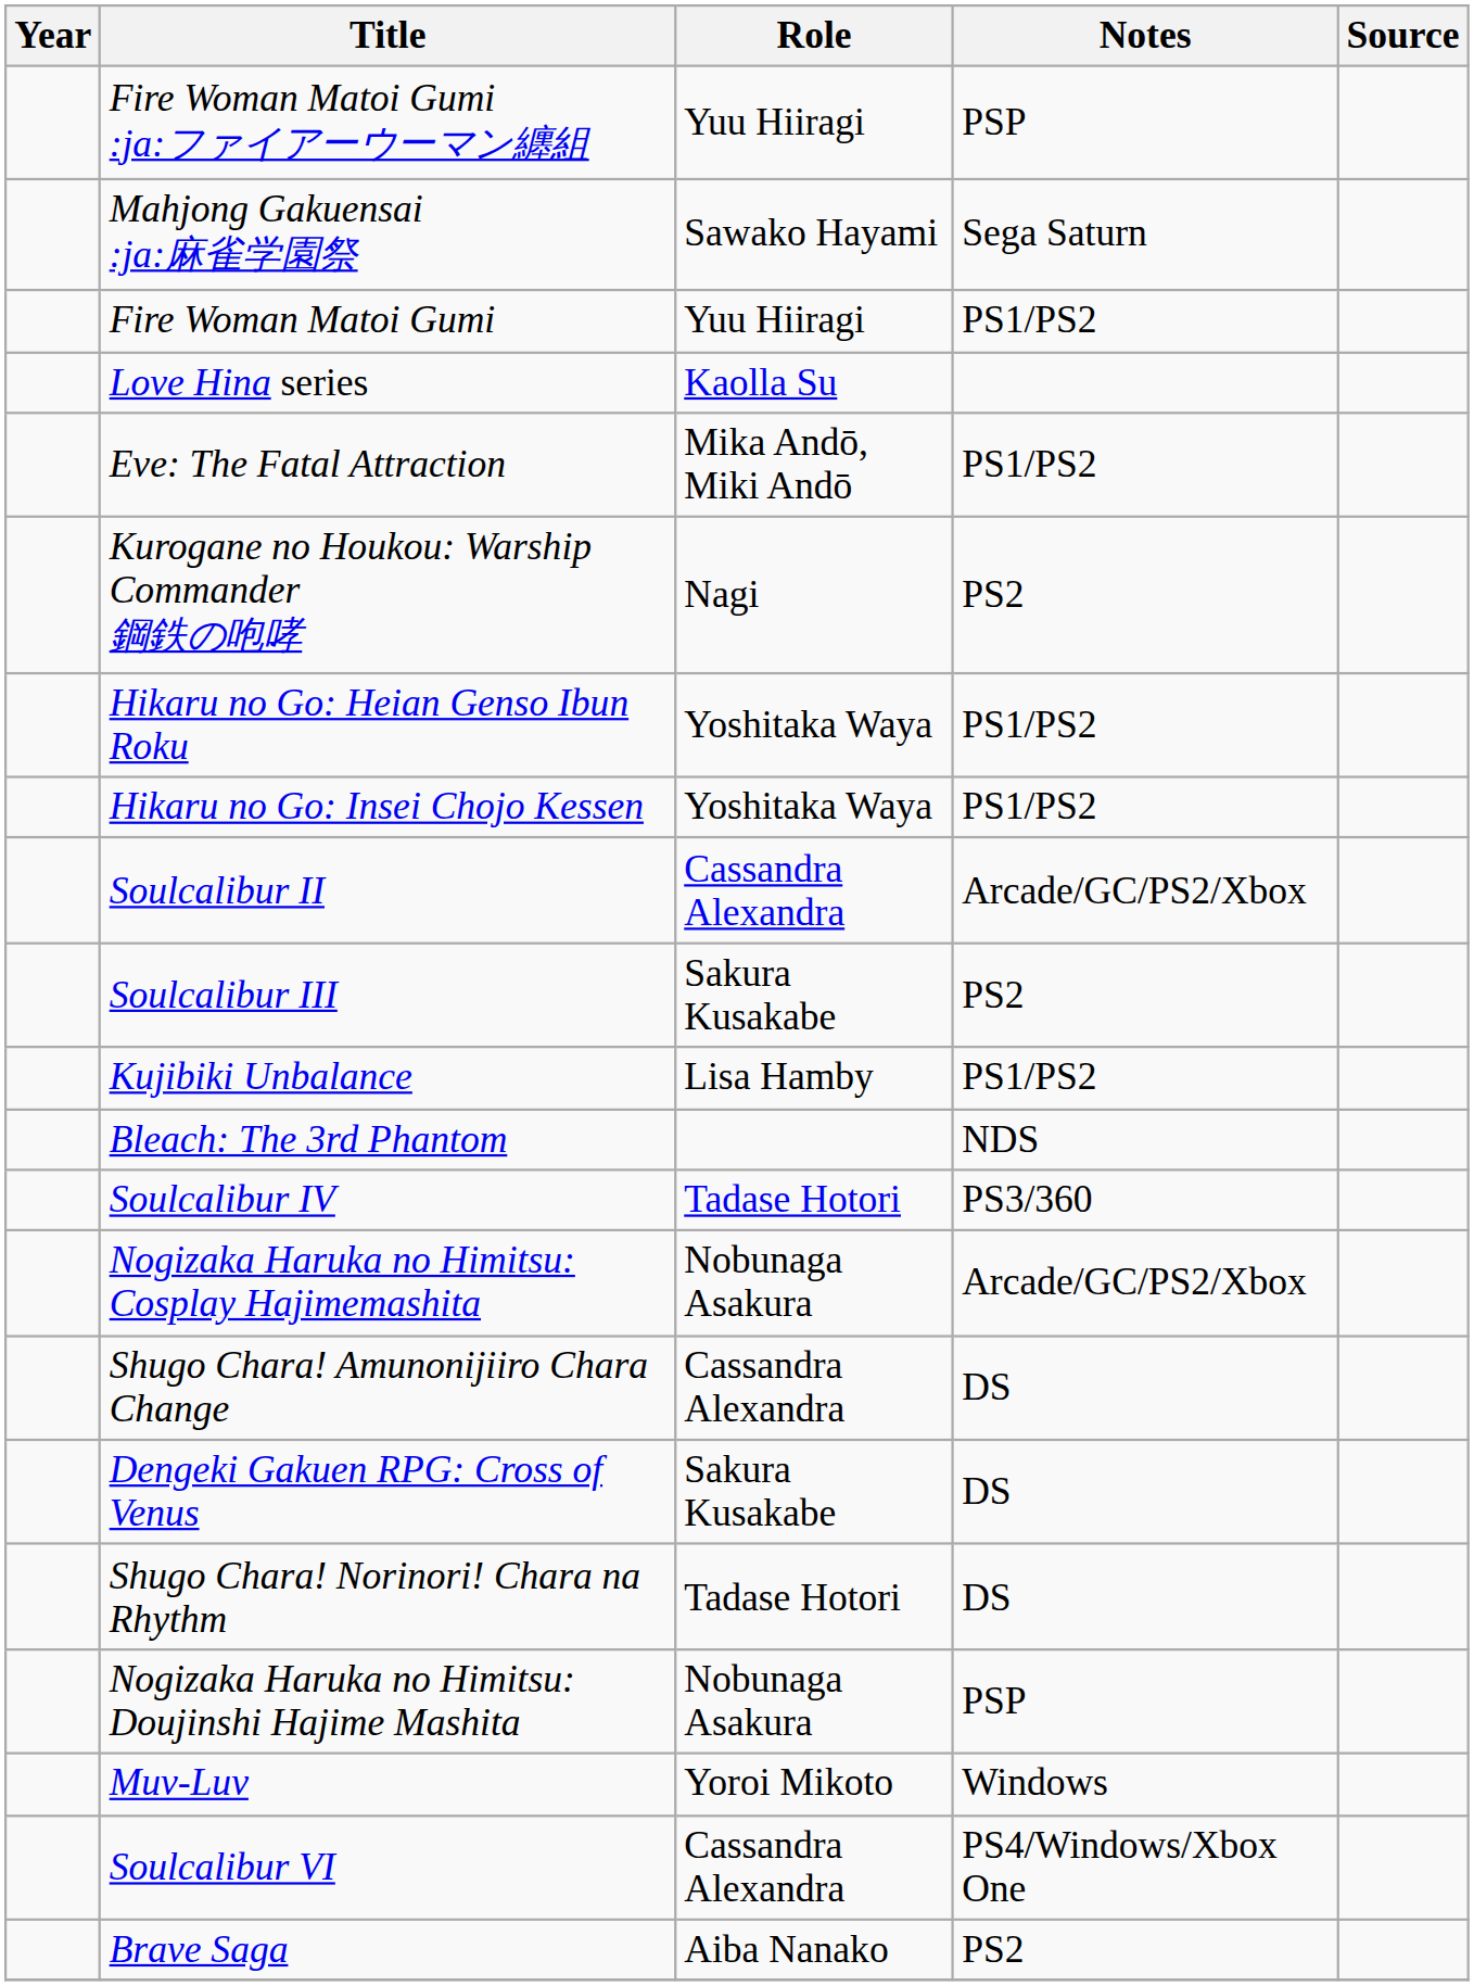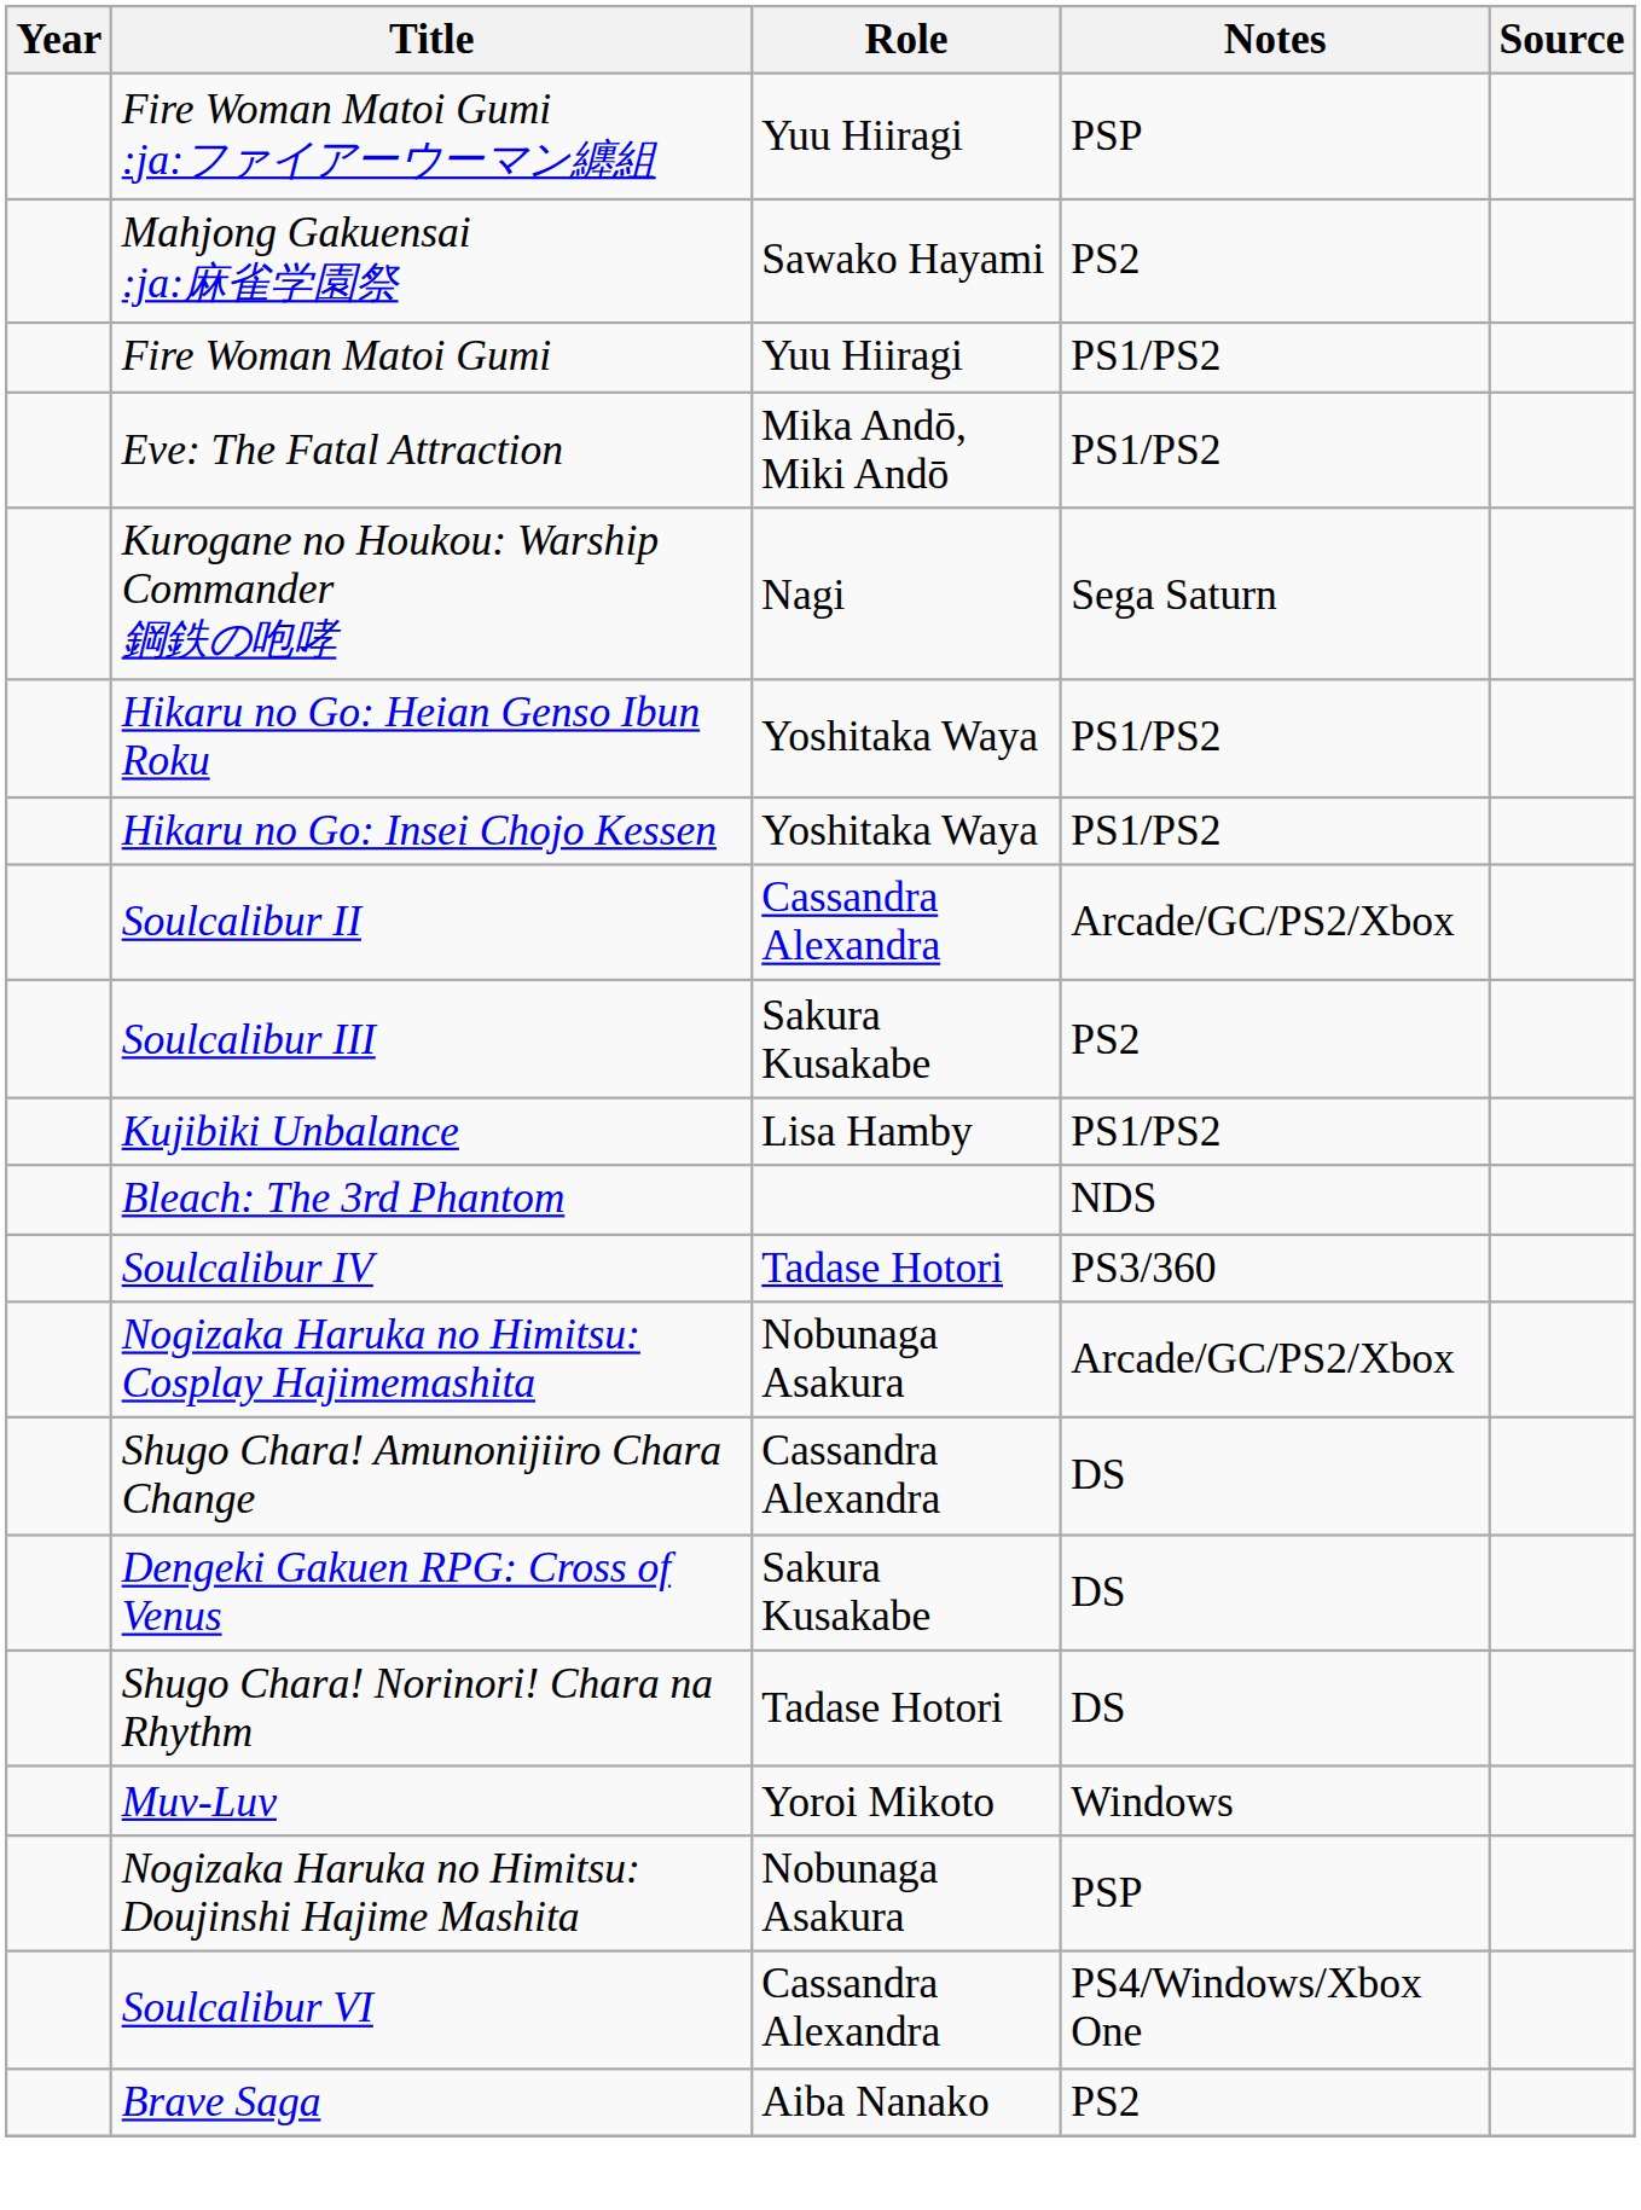Mahjong Gakuensai :ja:麻雀学園祭 | Notes: Sega Saturn -> PS2
- row: Love Hina series | Kaolla Su
Kurogane no Houkou: Warship Commander 鋼鉄の咆哮 | Notes: PS2 -> Sega Saturn
rows swapped: Nogizaka Haruka no Himitsu: Doujinshi Hajime Mashita <-> Muv-Luv
